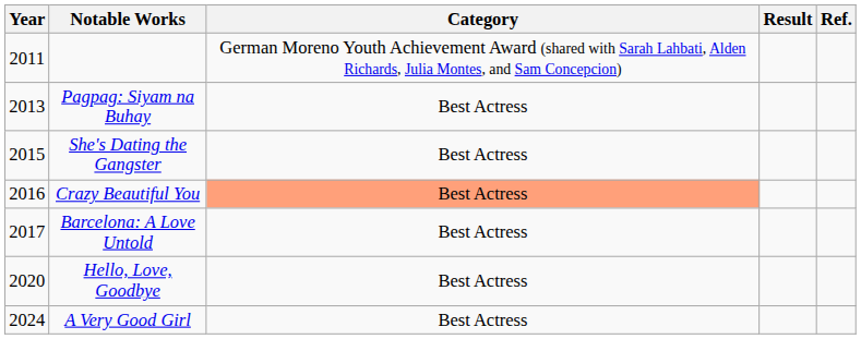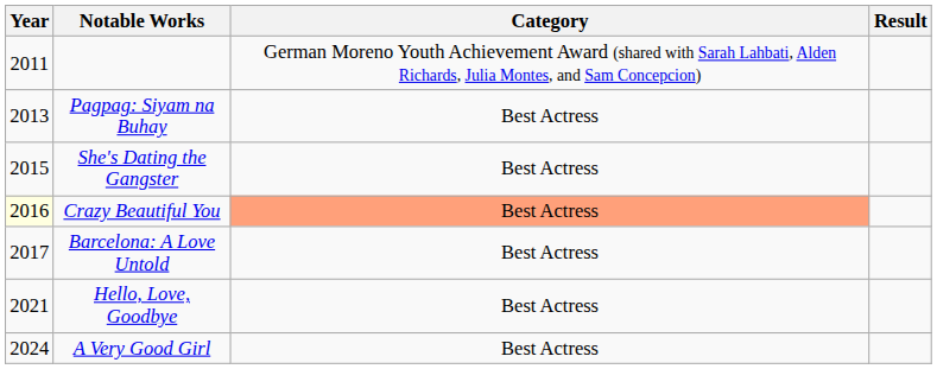- column: Ref.
Crazy Beautiful You | Year: no background -> lightyellow background
Hello, Love, Goodbye | Year: 2020 -> 2021
